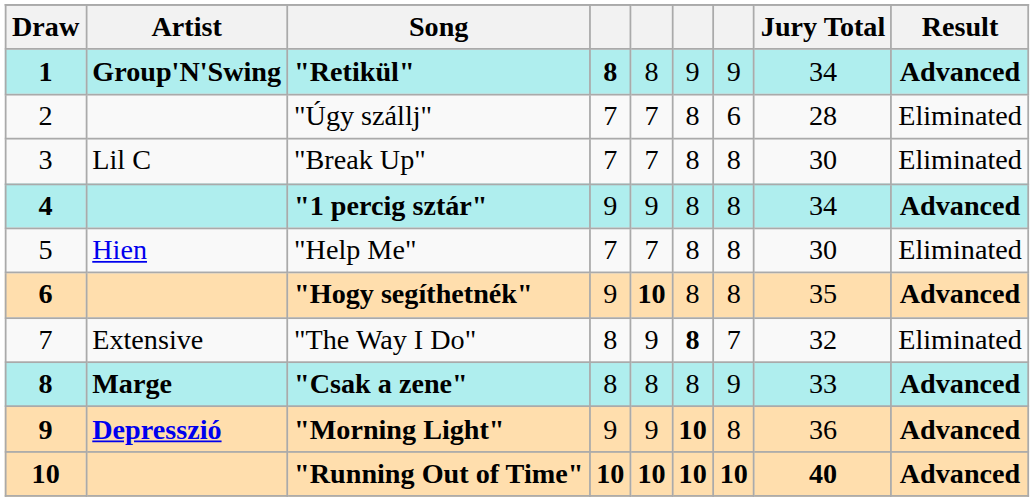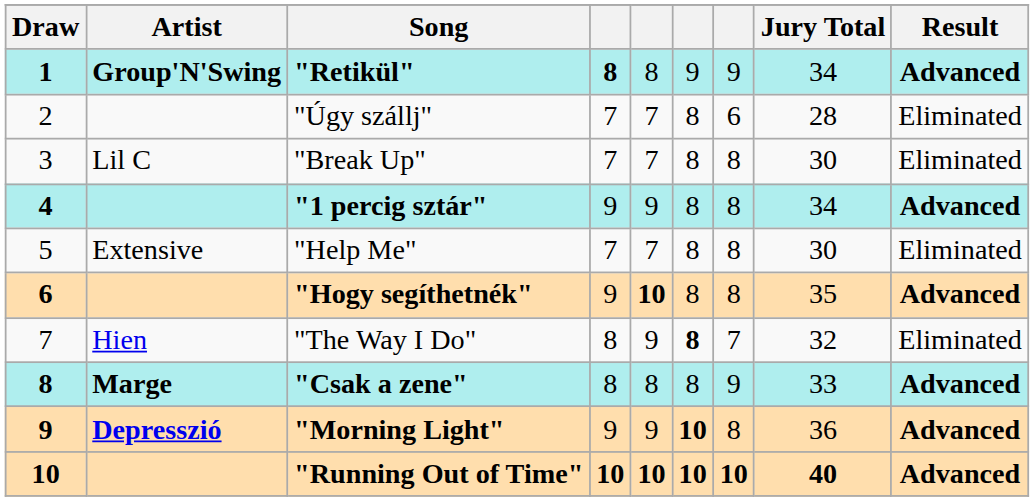"Help Me" | Artist: Hien -> Extensive
"The Way I Do" | Artist: Extensive -> Hien
